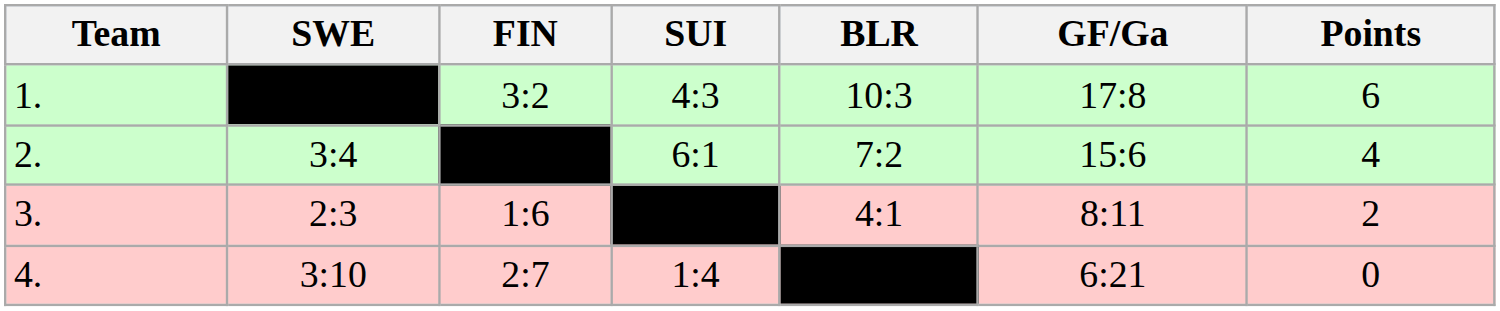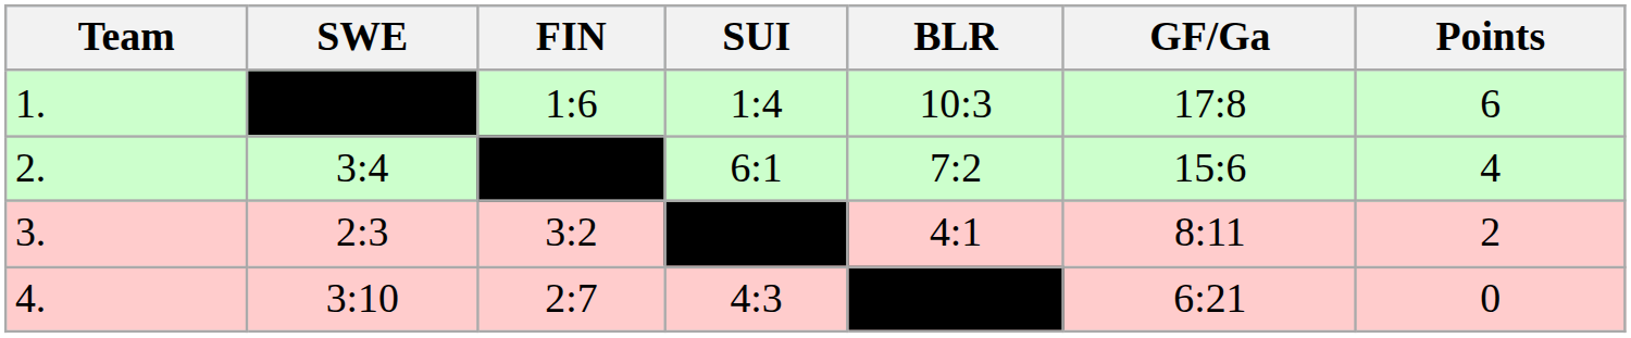1. | FIN: 3:2 -> 1:6
1. | SUI: 4:3 -> 1:4
3. | FIN: 1:6 -> 3:2
4. | SUI: 1:4 -> 4:3
